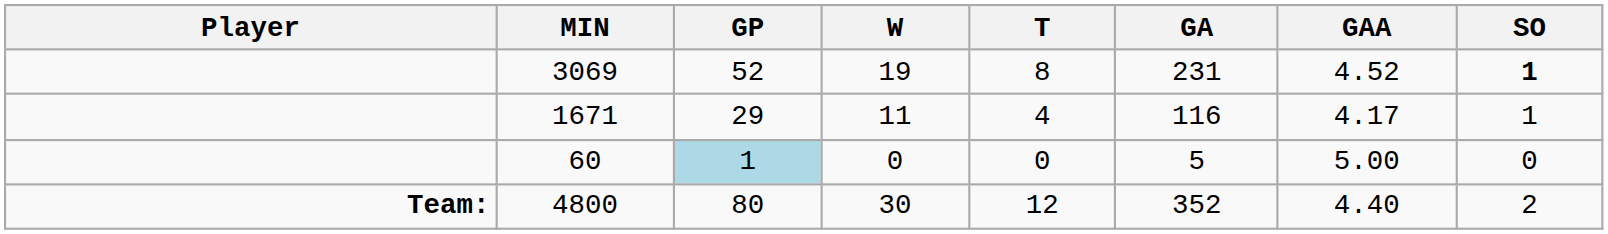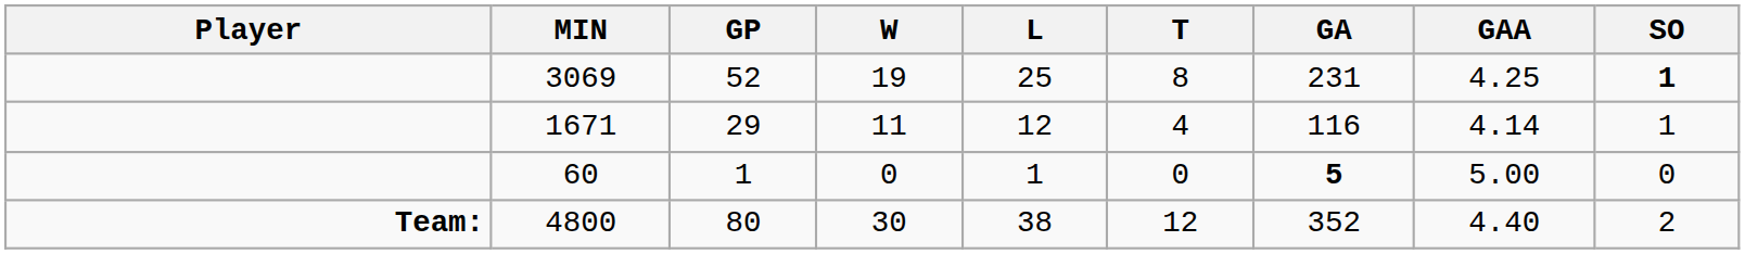+ column: L | 25 | 12 | 1 | 38
3069 | GAA: 4.52 -> 4.25
1671 | GAA: 4.17 -> 4.14
60 | GP: lightblue background -> no background
60 | GA: normal -> bold
